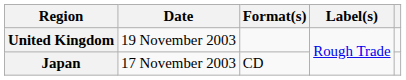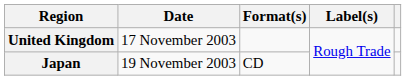United Kingdom | Date: 19 November 2003 -> 17 November 2003
Japan | Date: 17 November 2003 -> 19 November 2003
